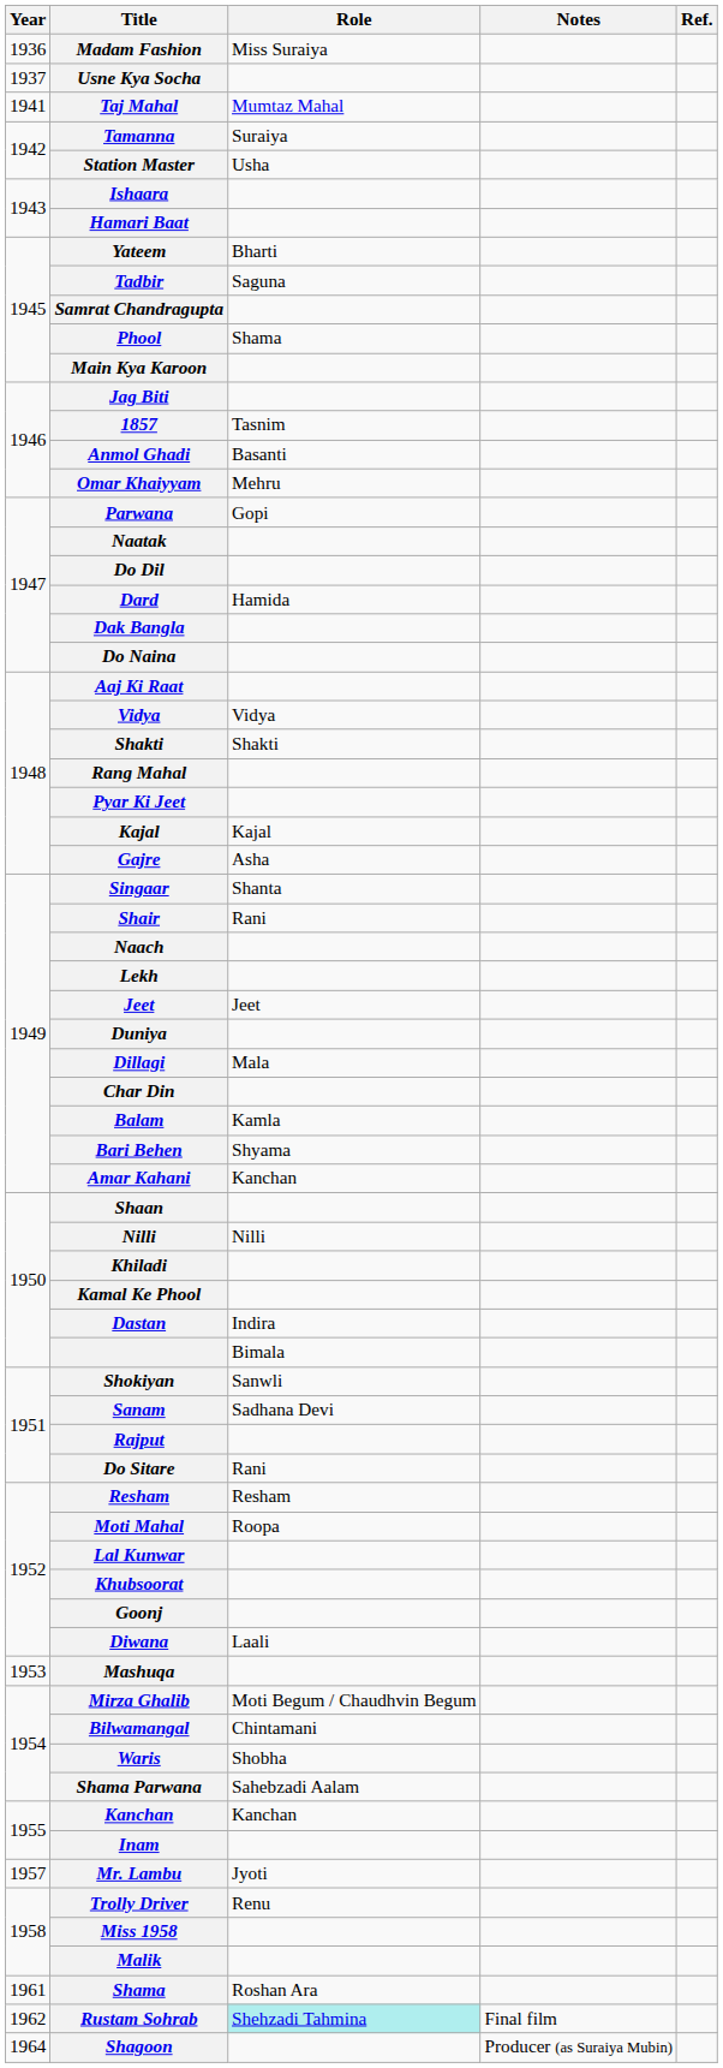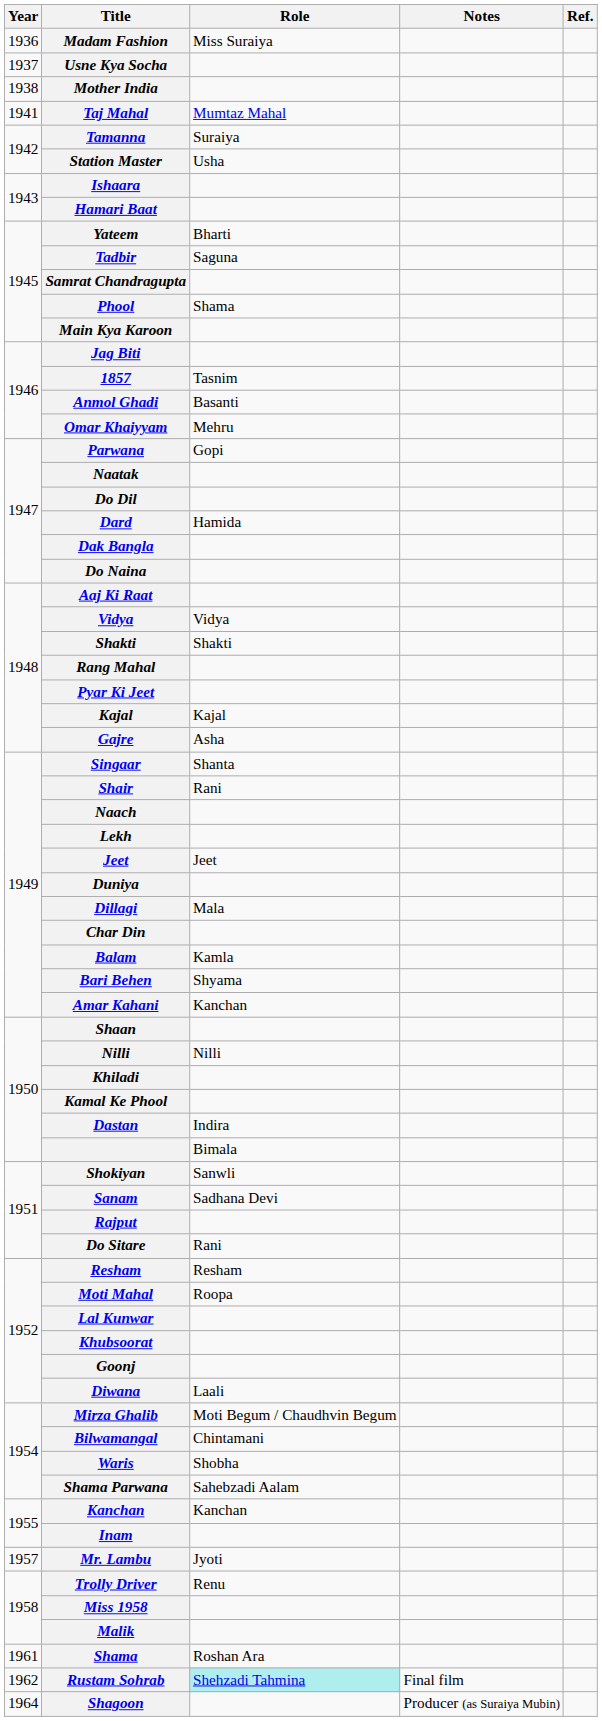+ row: 1938 | Mother India
- row: 1953 | Mashuqa
